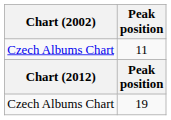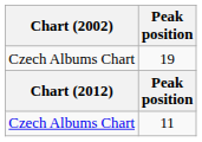rows swapped: 11 <-> 19
